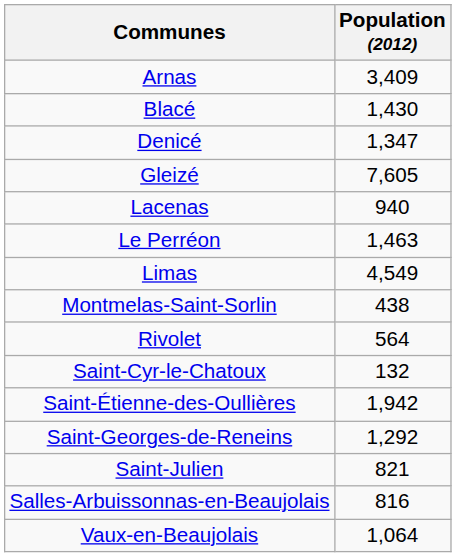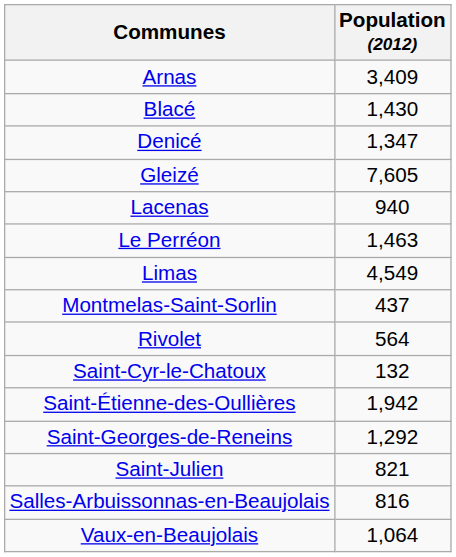Montmelas-Saint-Sorlin | Population (2012): 438 -> 437
